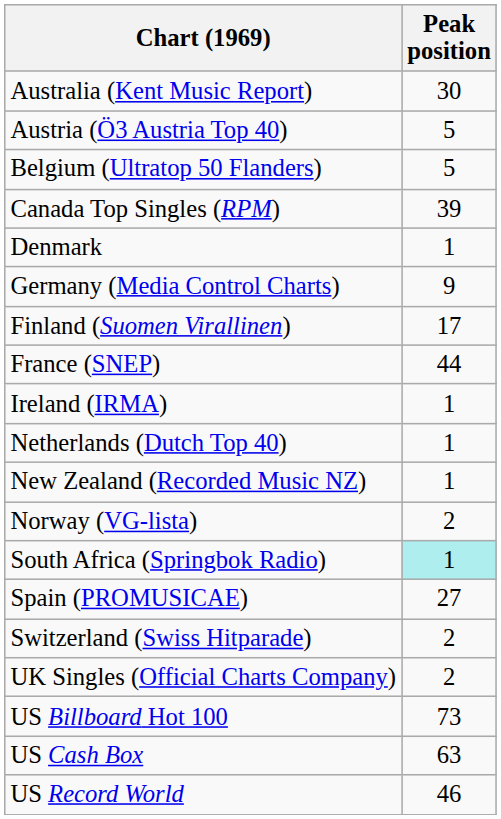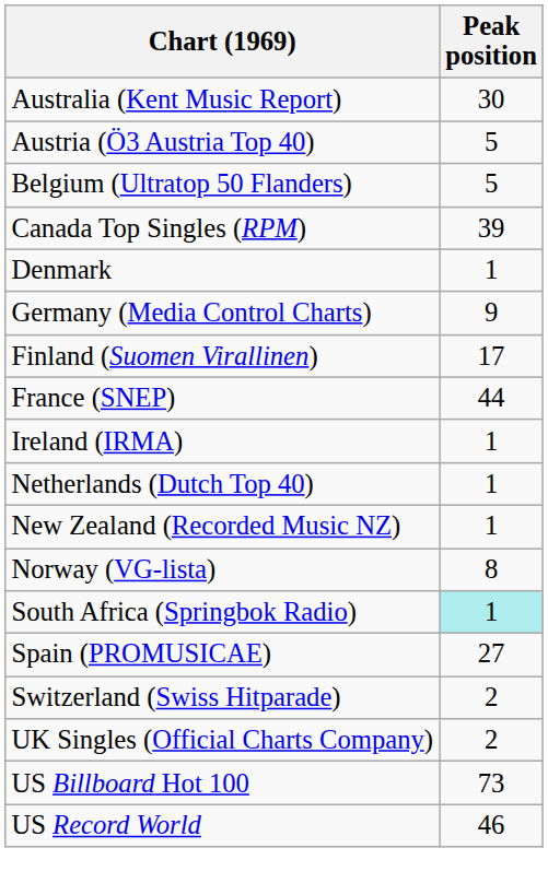Norway (VG-lista) | Peak position: 2 -> 8
- row: US Cash Box | 63
